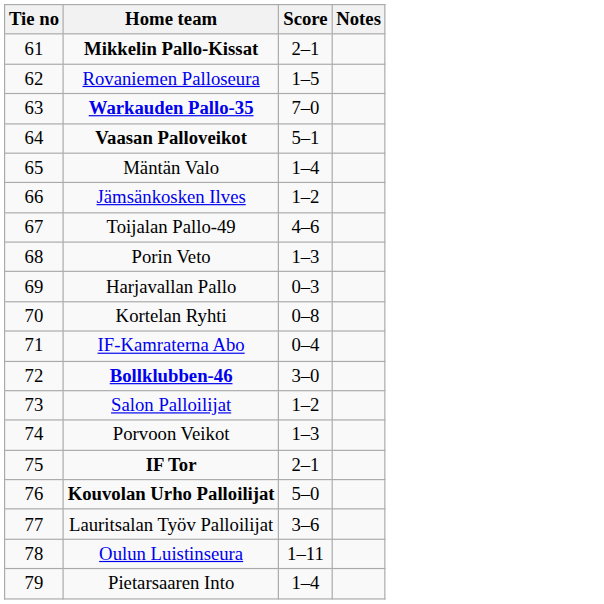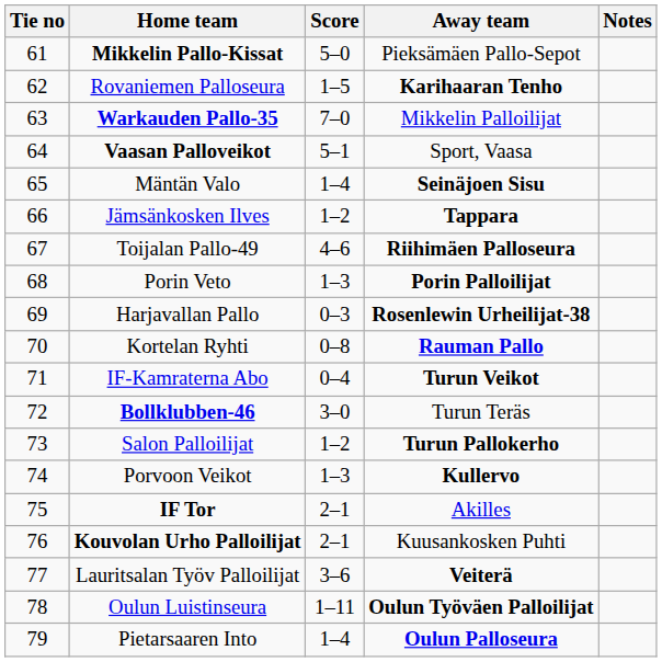+ column: Away team | Pieksämäen Pallo-Sepot | Karihaaran Tenho | Mikkelin Palloilijat | Sport, Vaasa | Seinäjoen Sisu | Tappara | Riihimäen Palloseura | Porin Palloilijat | Rosenlewin Urheilijat-38 | Rauman Pallo | Turun Veikot | Turun Teräs | Turun Pallokerho | Kullervo | Akilles | Kuusankosken Puhti | Veiterä | Oulun Työväen Palloilijat | Oulun Palloseura
Mikkelin Pallo-Kissat | Score: 2–1 -> 5–0
Kouvolan Urho Palloilijat | Score: 5–0 -> 2–1
